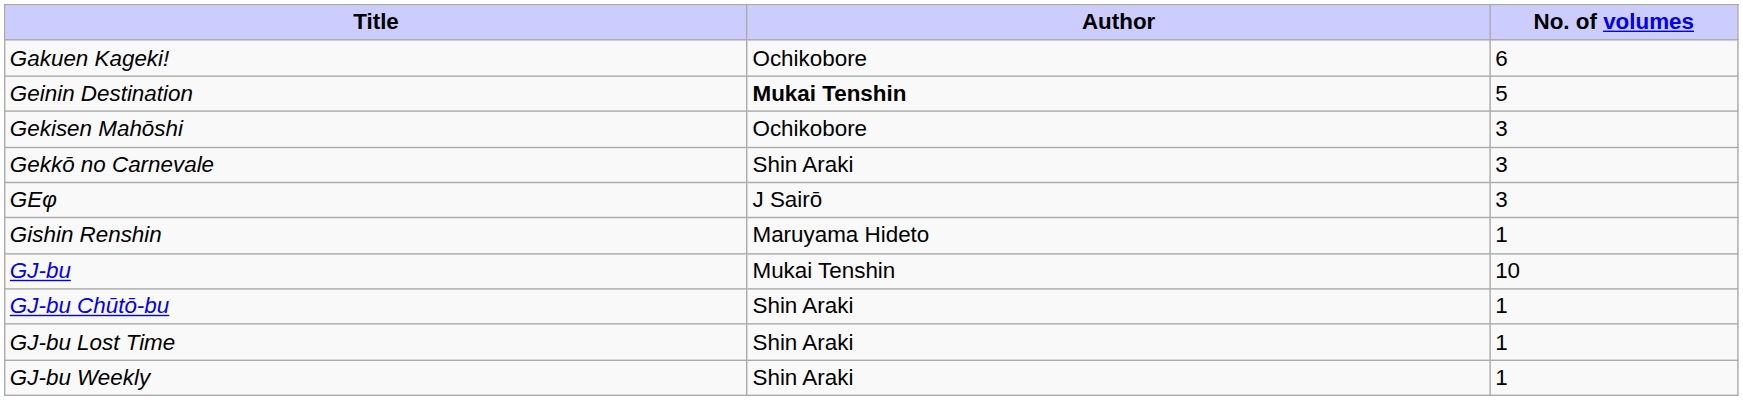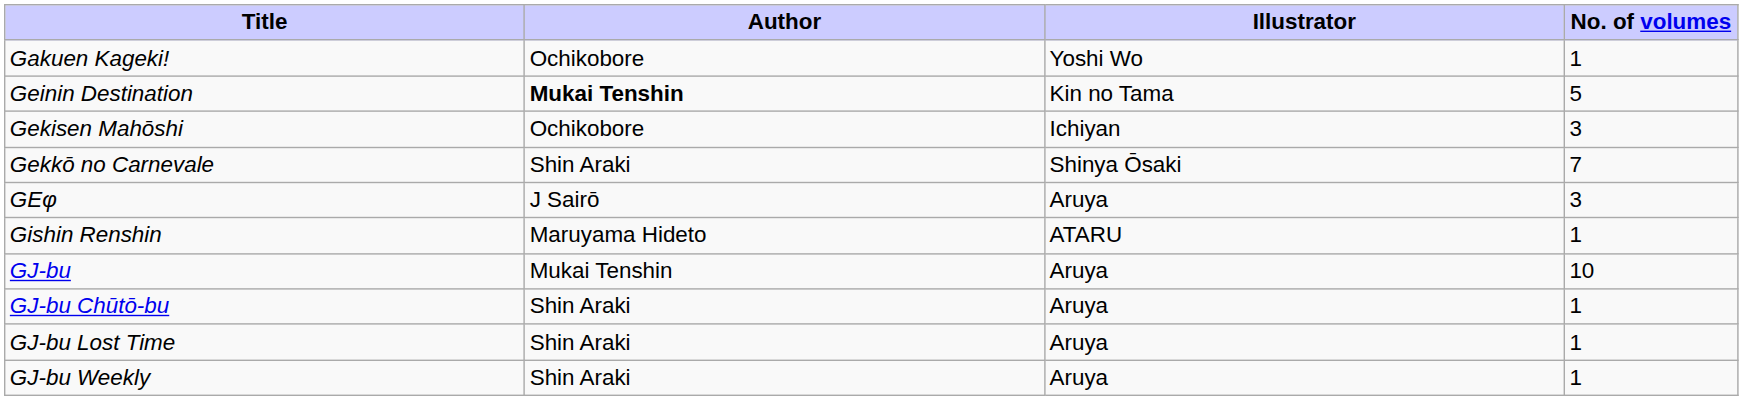+ column: Illustrator | Yoshi Wo | Kin no Tama | Ichiyan | Shinya Ōsaki | Aruya | ATARU | Aruya | Aruya | Aruya | Aruya
Gakuen Kageki! | No. of volumes: 6 -> 1
Gekkō no Carnevale | No. of volumes: 3 -> 7
